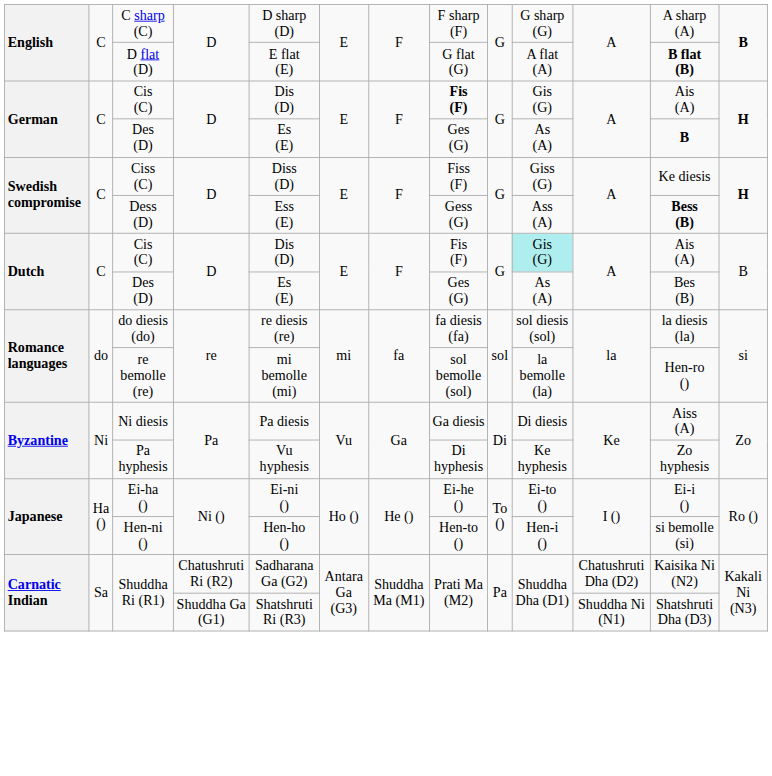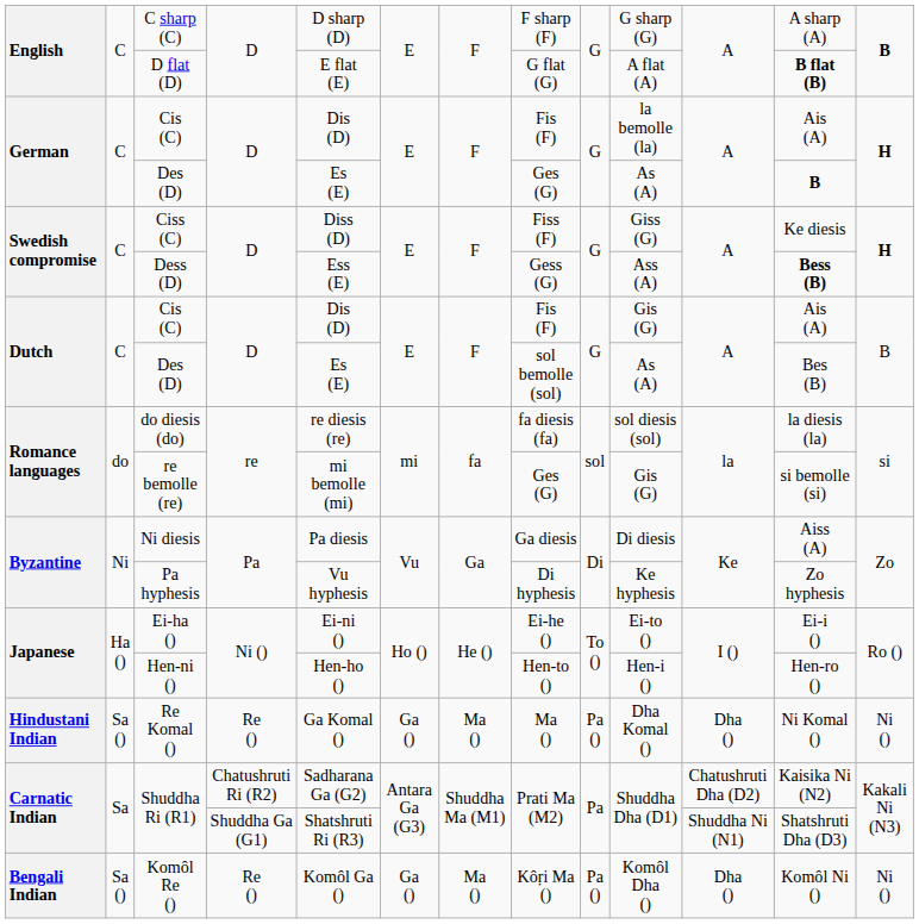German / Cis (C) | column 8: bold -> normal
German / Cis (C) | column 10: Gis (G) -> la bemolle (la)
Dutch / Cis (C) | column 10: paleturquoise background -> no background
Dutch / Des (D) | column 8: Ges (G) -> sol bemolle (sol)
re bemolle (re) | column 8: sol bemolle (sol) -> Ges (G)
re bemolle (re) | column 10: la bemolle (la) -> Gis (G)
re bemolle (re) | column 12: Hen-ro () -> si bemolle (si)
Hen-ni () | column 12: si bemolle (si) -> Hen-ro ()
+ row: Hindustani Indian | Sa () | Re Komal () | Re () | Ga Komal () | Ga () | Ma () | Ma () | Pa () | Dha Komal () | Dha () | Ni Komal () | Ni ()
+ row: Bengali Indian | Sa () | Komôl Re () | Re () | Komôl Ga () | Ga () | Ma () | Kôṛi Ma () | Pa () | Komôl Dha () | Dha () | Komôl Ni () | Ni ()
